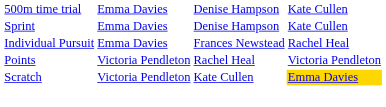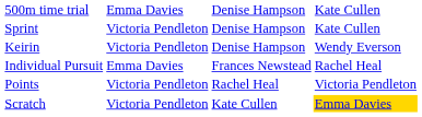Sprint | column 2: Emma Davies -> Victoria Pendleton
+ row: Keirin | Victoria Pendleton | Denise Hampson | Wendy Everson
